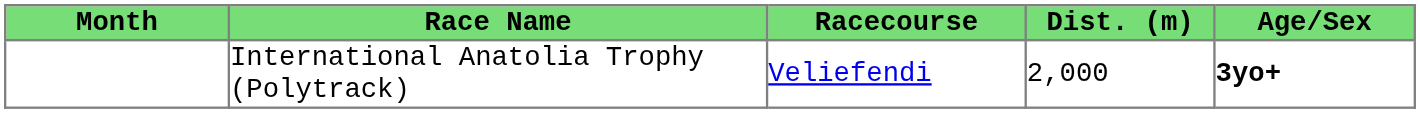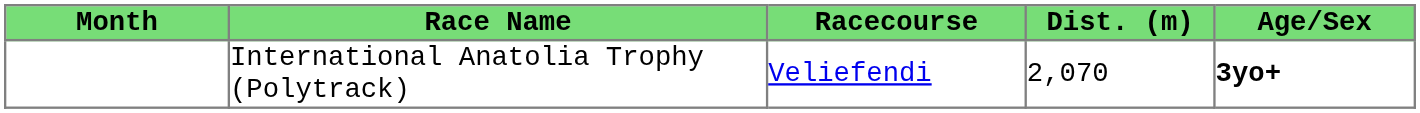International Anatolia Trophy (Polytrack) | Dist. (m): 2,000 -> 2,070
